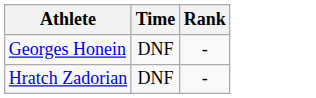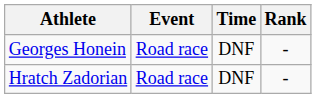+ column: Event | Road race | Road race
